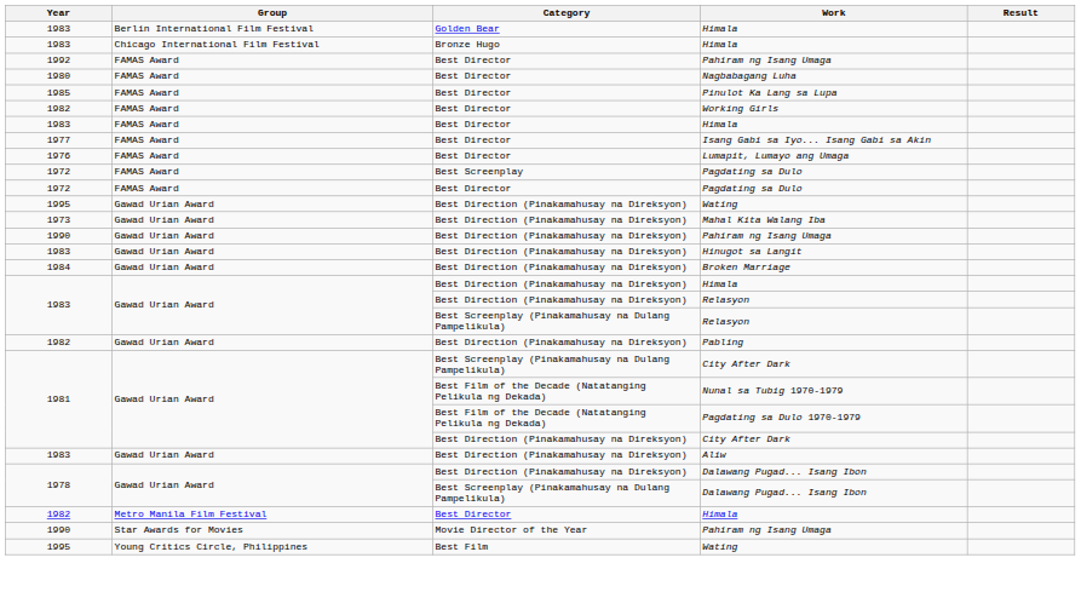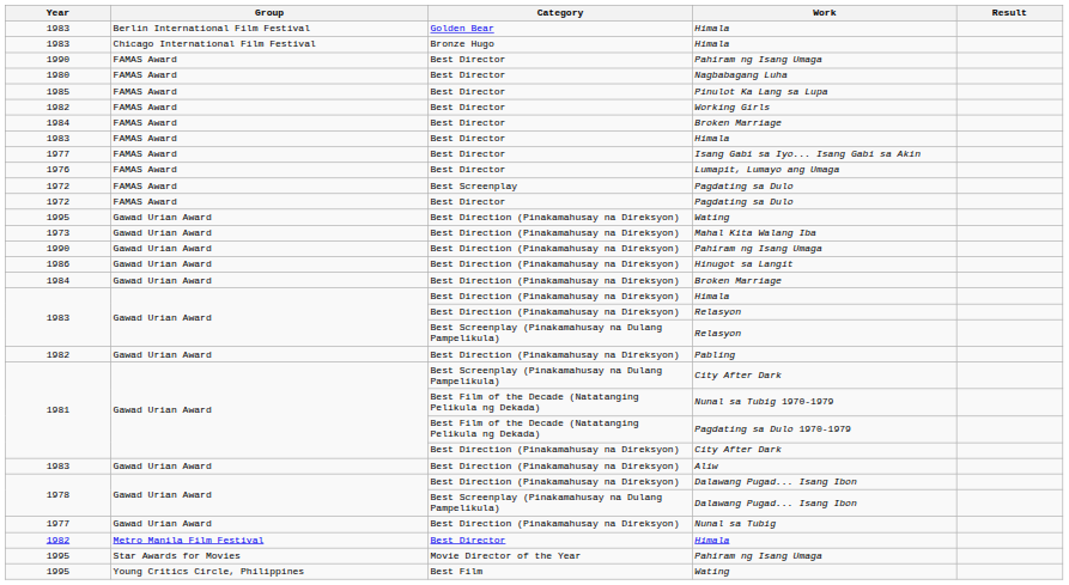Best Director / Pahiram ng Isang Umaga | Year: 1992 -> 1990
+ row: 1984 | FAMAS Award | Best Director | Broken Marriage
Hinugot sa Langit | Year: 1983 -> 1986
+ row: 1977 | Gawad Urian Award | Best Direction (Pinakamahusay na Direksyon) | Nunal sa Tubig
Movie Director of the Year / Pahiram ng Isang Umaga | Year: 1990 -> 1995
